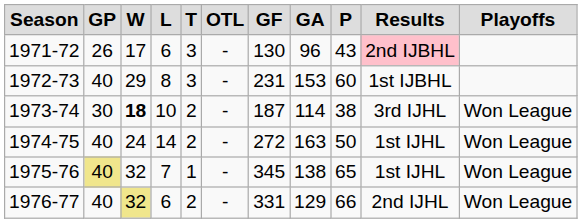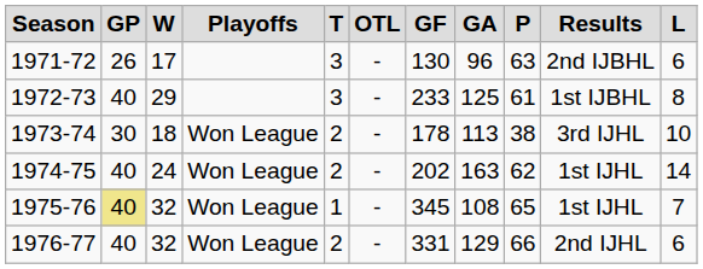columns swapped: L <-> Playoffs
1971-72 | P: 43 -> 63
1971-72 | Results: pink background -> no background
1972-73 | GF: 231 -> 233
1972-73 | GA: 153 -> 125
1972-73 | P: 60 -> 61
1973-74 | W: bold -> normal
1973-74 | GF: 187 -> 178
1973-74 | GA: 114 -> 113
1974-75 | GF: 272 -> 202
1974-75 | P: 50 -> 62
1975-76 | GA: 138 -> 108
1976-77 | W: khaki background -> no background
